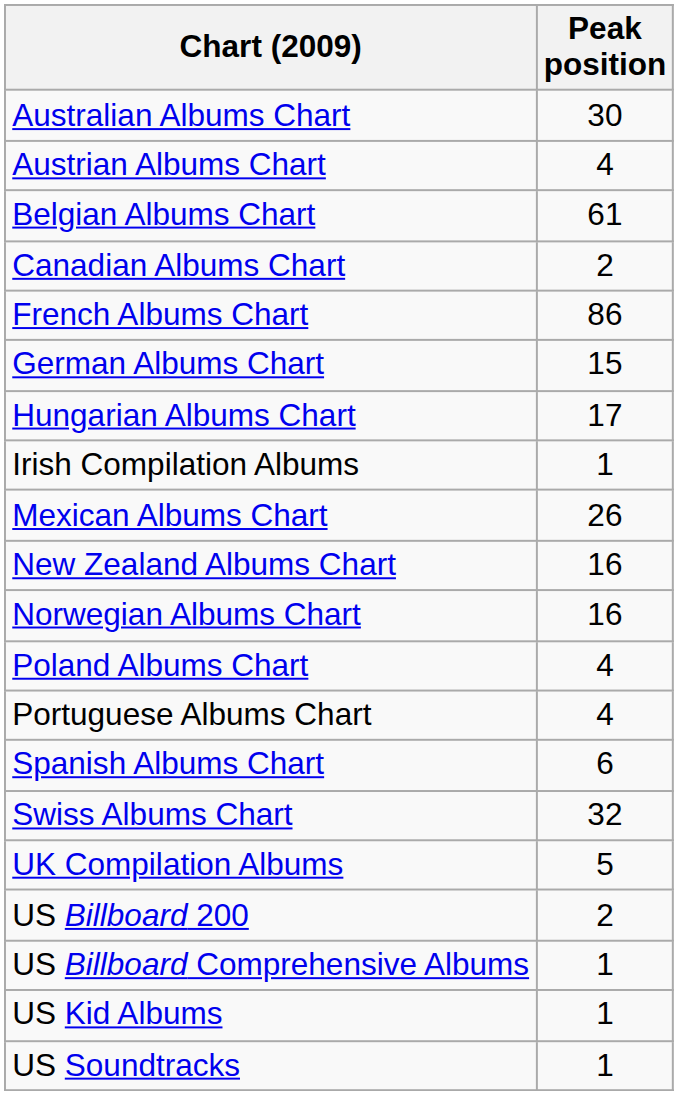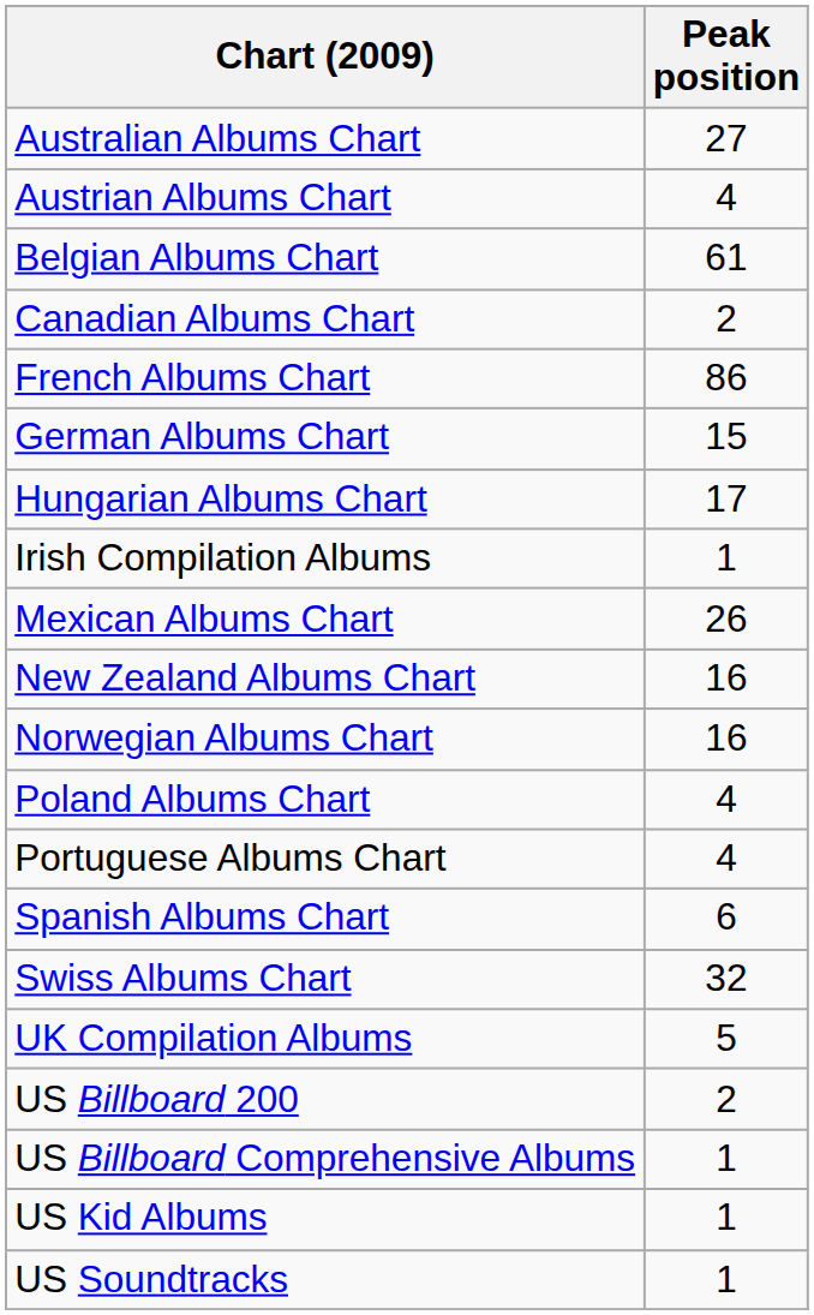Australian Albums Chart | Peak position: 30 -> 27
